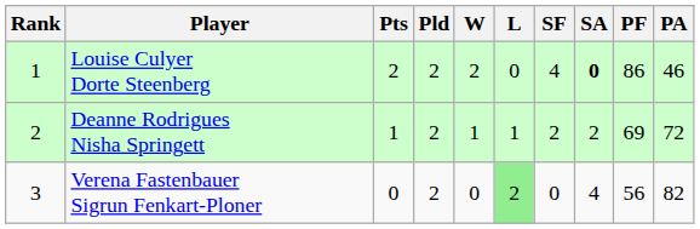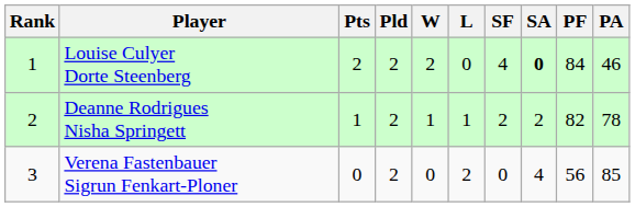Louise Culyer Dorte Steenberg | PF: 86 -> 84
Deanne Rodrigues Nisha Springett | PF: 69 -> 82
Deanne Rodrigues Nisha Springett | PA: 72 -> 78
Verena Fastenbauer Sigrun Fenkart-Ploner | L: lightgreen background -> no background
Verena Fastenbauer Sigrun Fenkart-Ploner | PA: 82 -> 85
